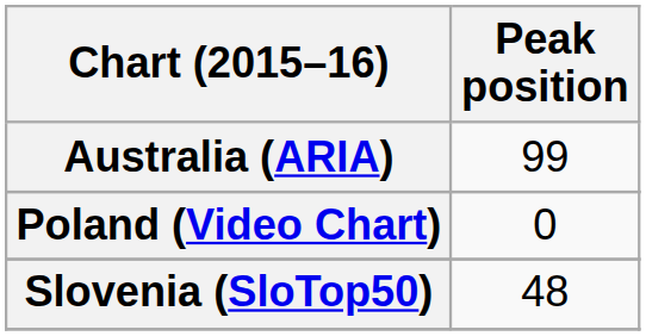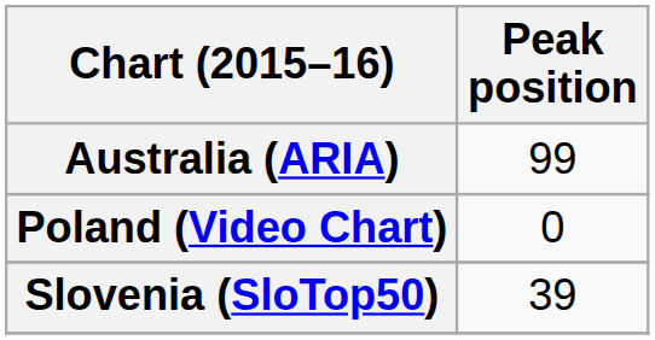Slovenia (SloTop50) | Peak position: 48 -> 39
